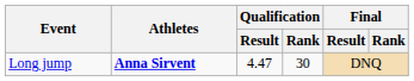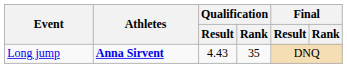Long jump | Qualification / Result: 4.47 -> 4.43
Long jump | Qualification / Rank: 30 -> 35
